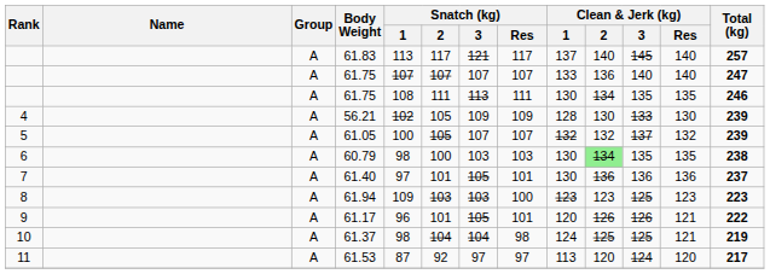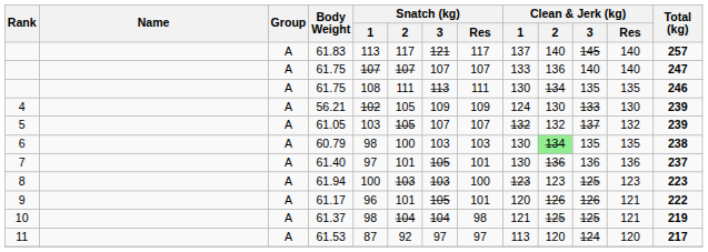56.21 | Clean & Jerk (kg) / 1: 128 -> 124
61.05 | Snatch (kg) / 1: 100 -> 103
61.94 | Snatch (kg) / 1: 109 -> 100
61.37 | Clean & Jerk (kg) / 1: 124 -> 121
